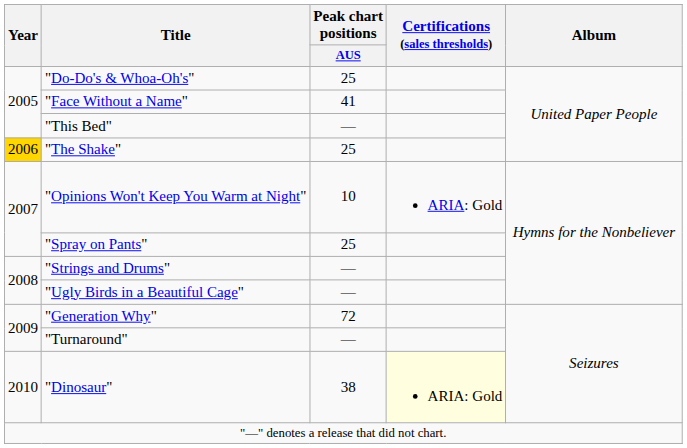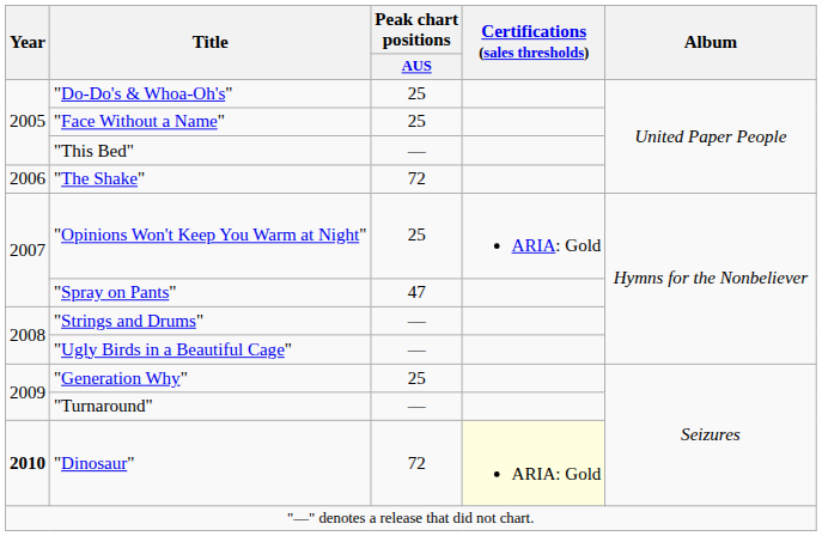"Face Without a Name" | Peak chart positions / AUS: 41 -> 25
"The Shake" | Year: gold background -> no background
"The Shake" | Peak chart positions / AUS: 25 -> 72
"Opinions Won't Keep You Warm at Night" | Peak chart positions / AUS: 10 -> 25
"Spray on Pants" | Peak chart positions / AUS: 25 -> 47
"Generation Why" | Peak chart positions / AUS: 72 -> 25
"Dinosaur" | Year: normal -> bold
"Dinosaur" | Peak chart positions / AUS: 38 -> 72
